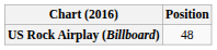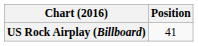US Rock Airplay (Billboard) | Position: 48 -> 41
